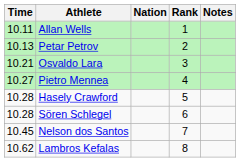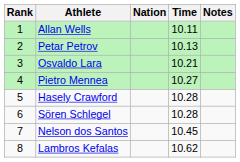columns swapped: Rank <-> Time
